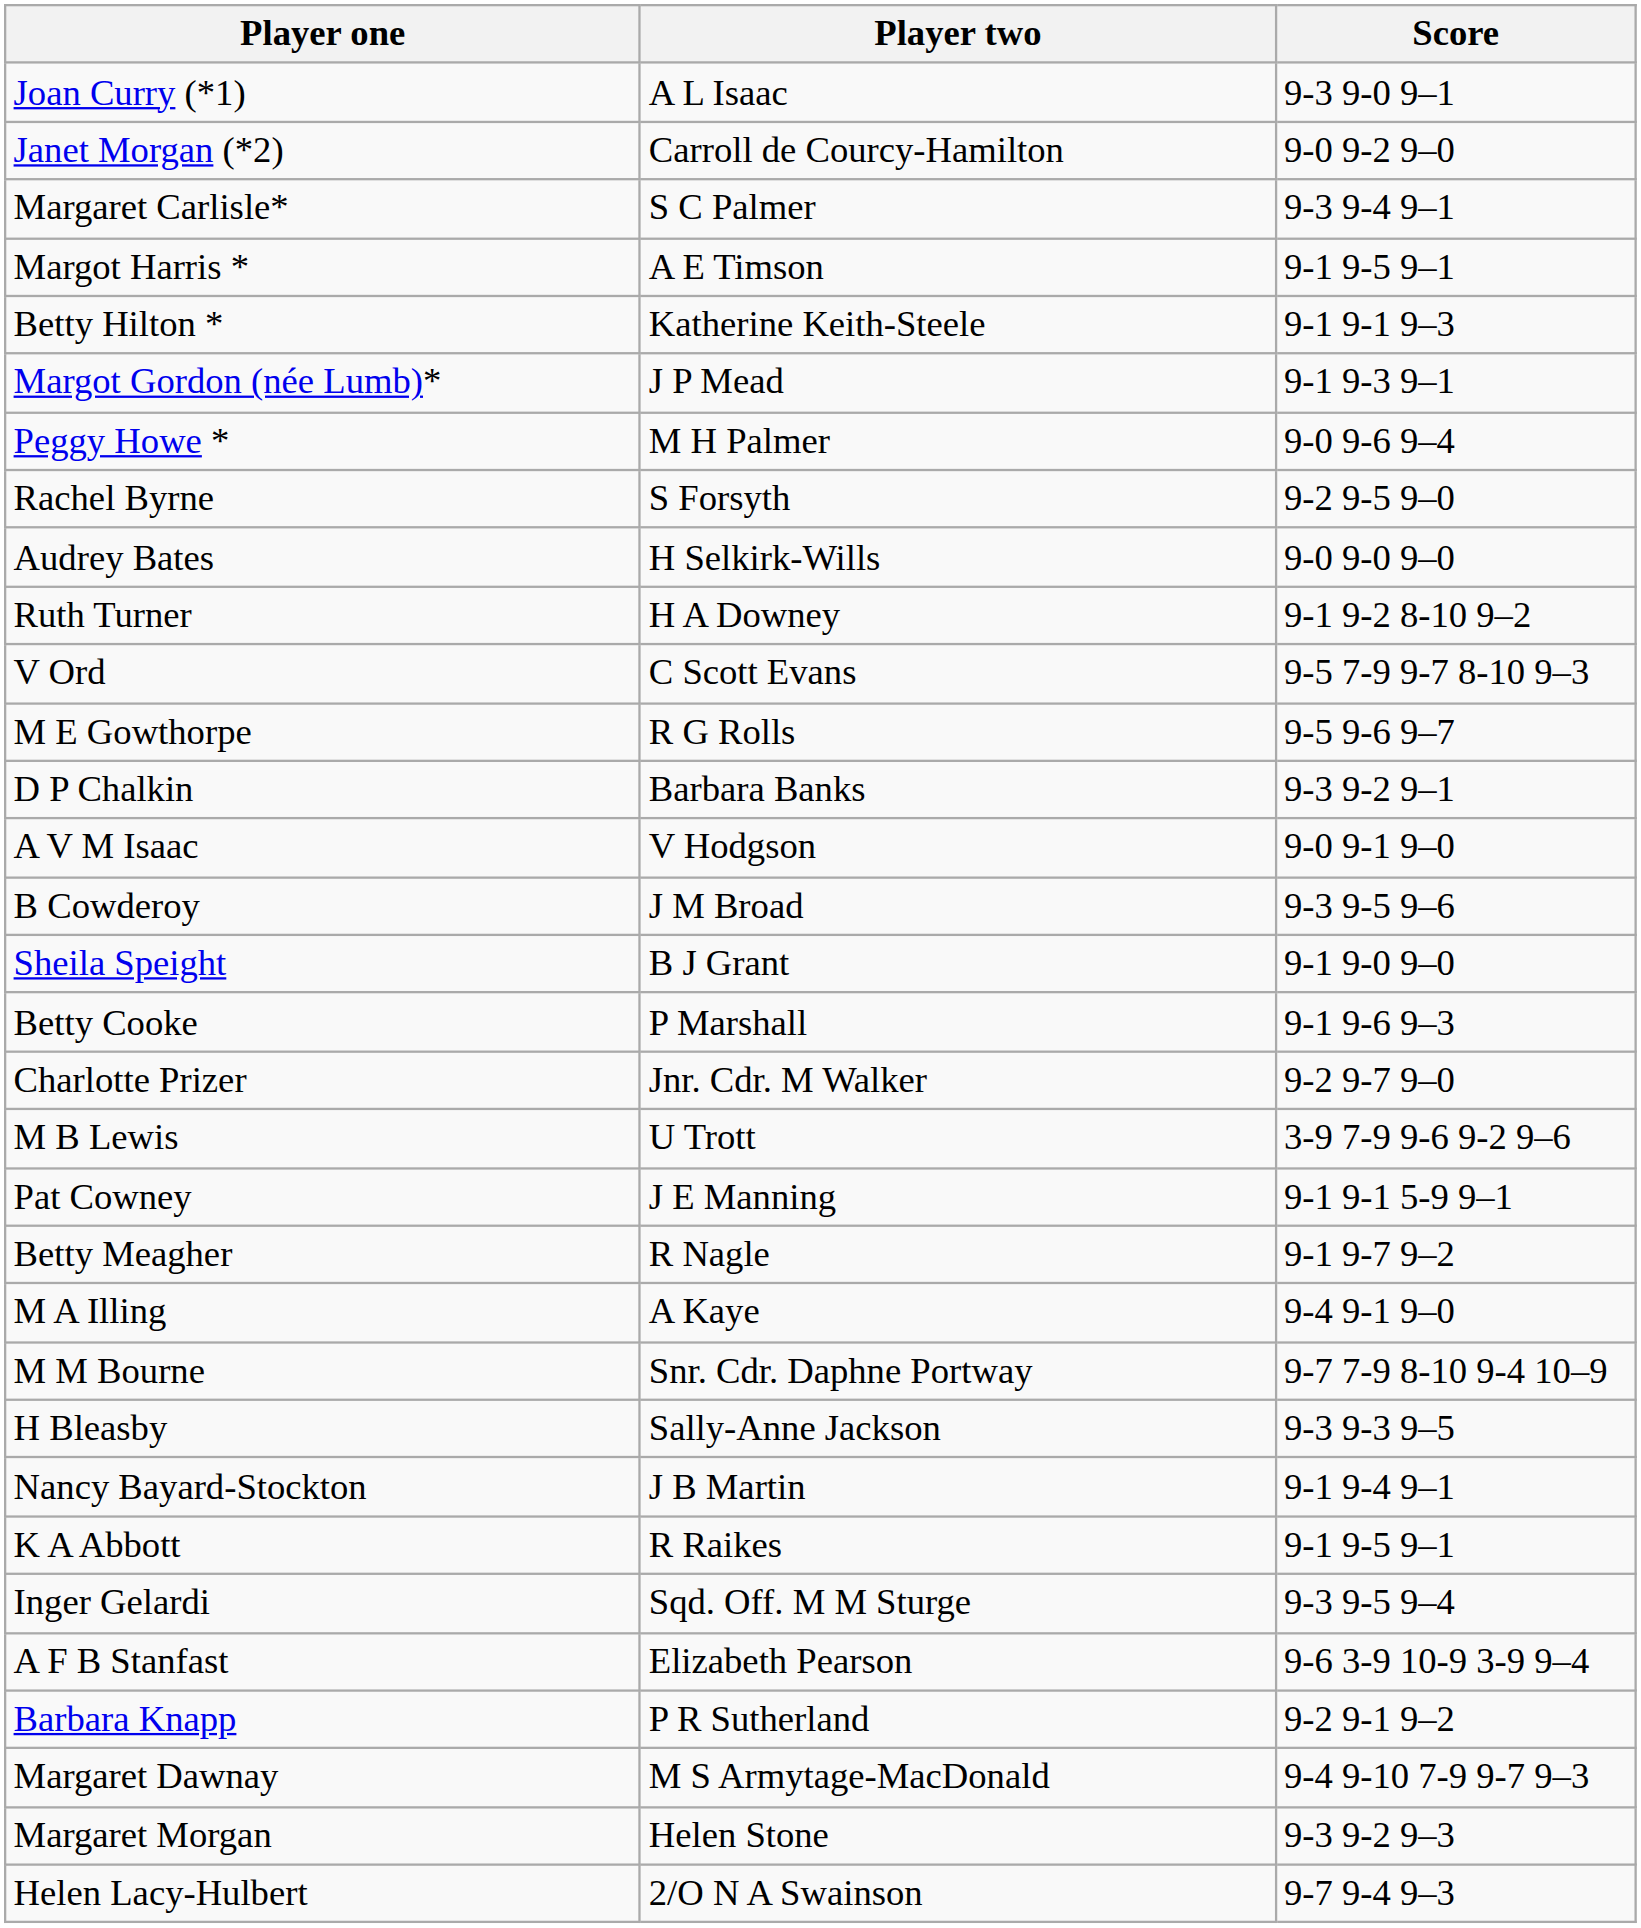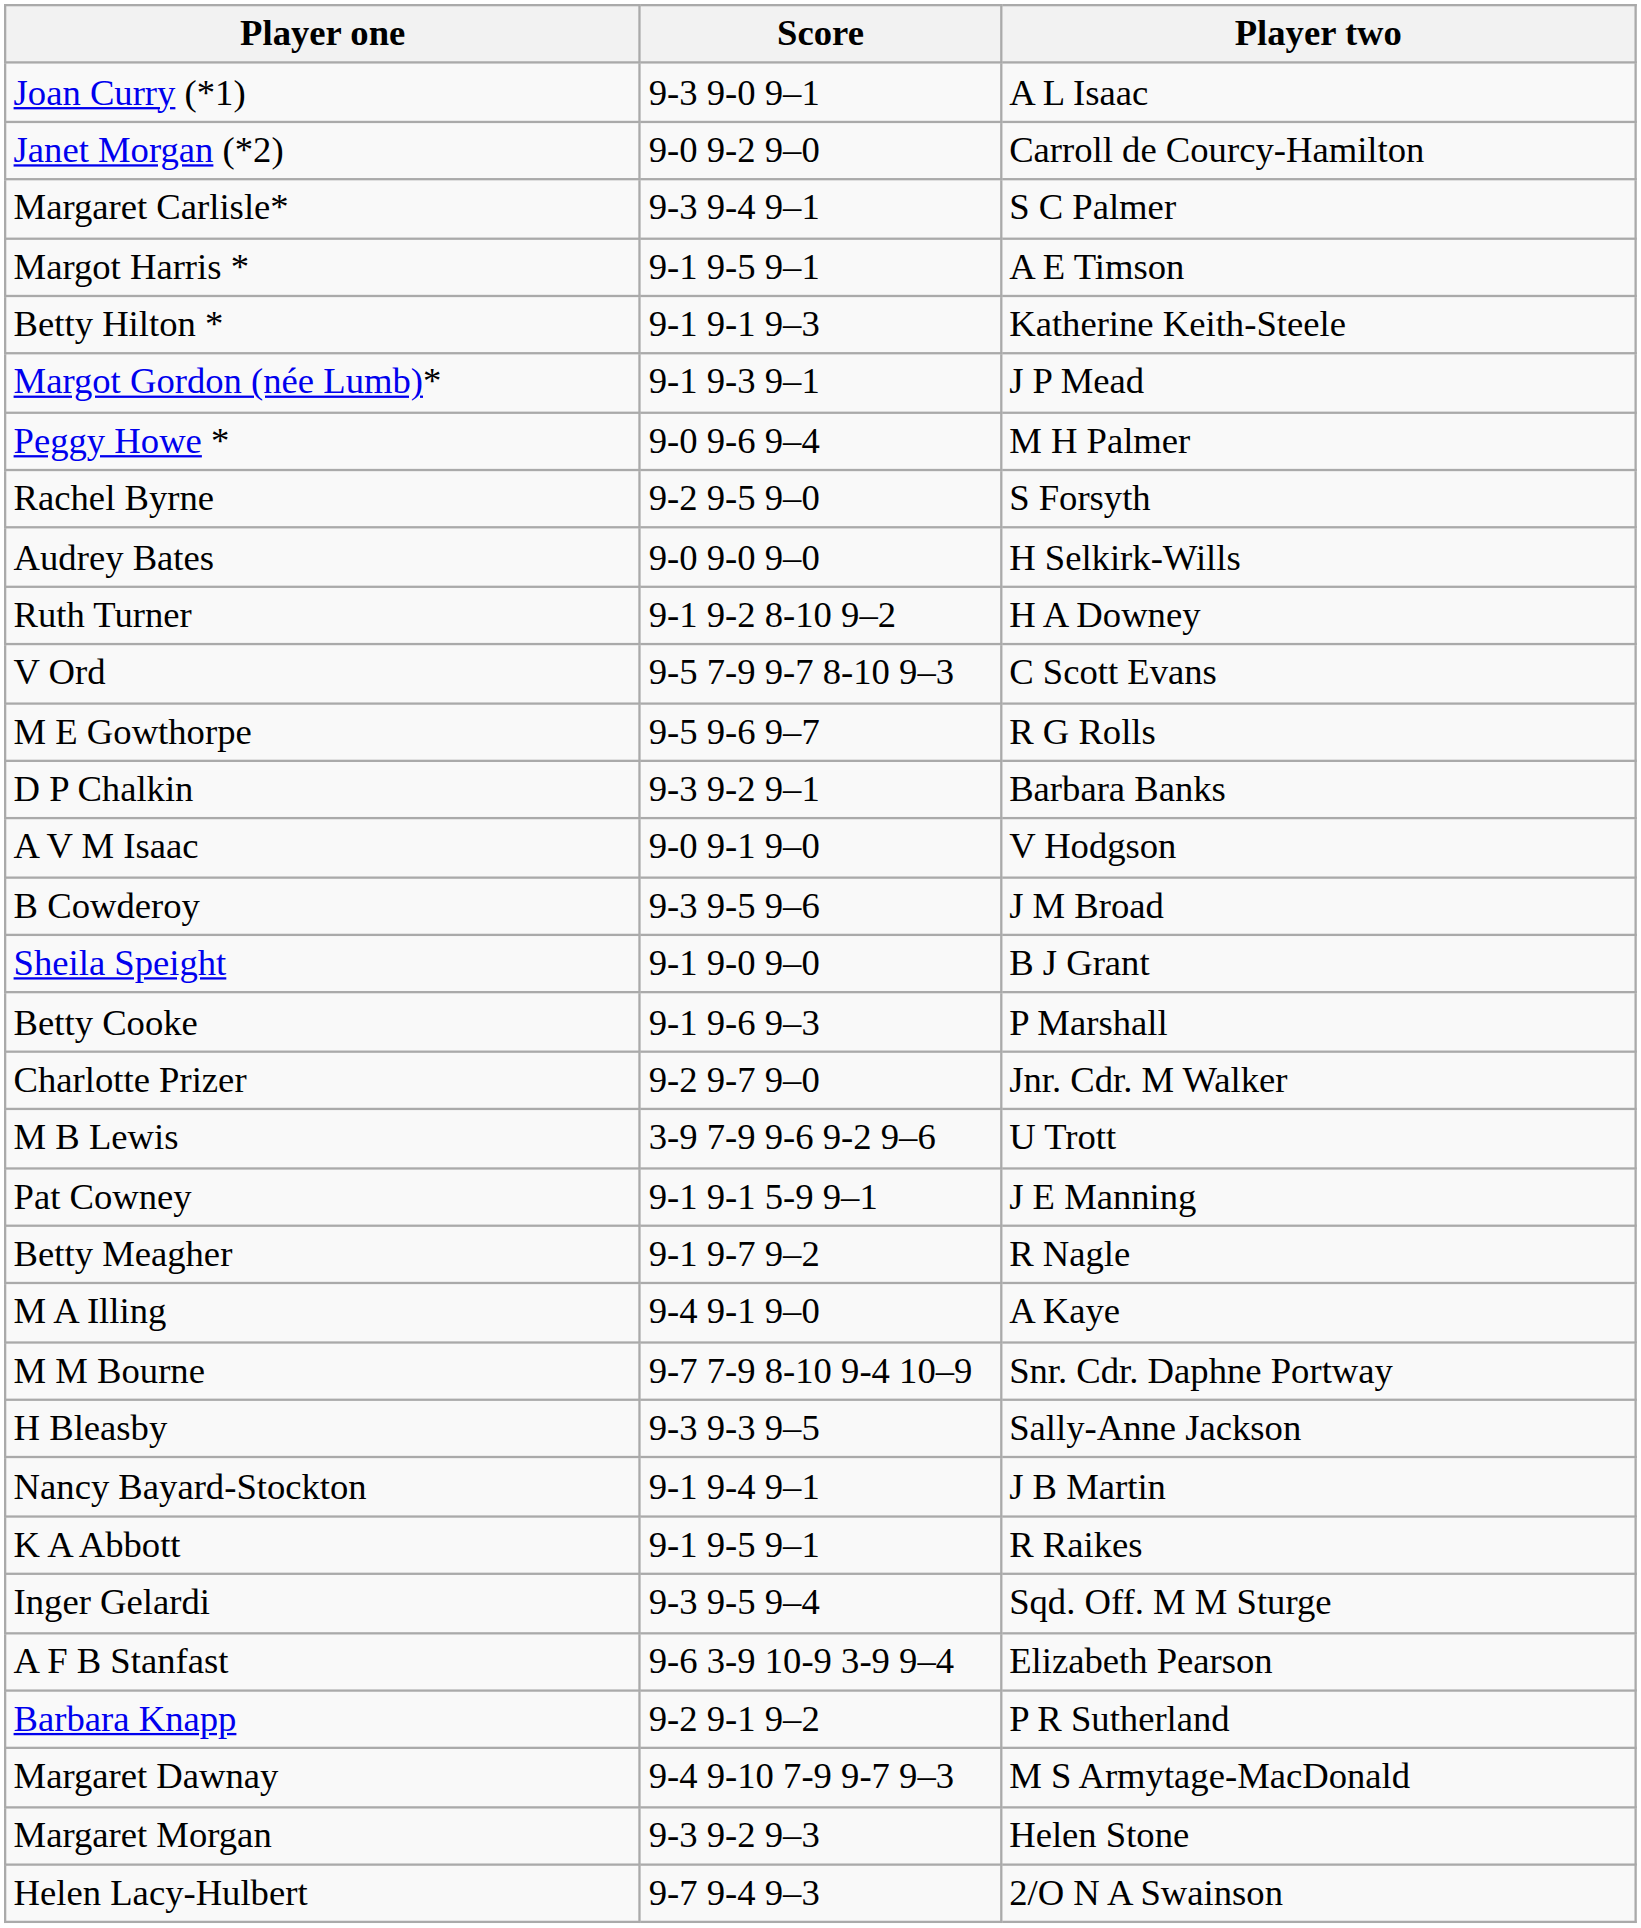columns swapped: Player two <-> Score
